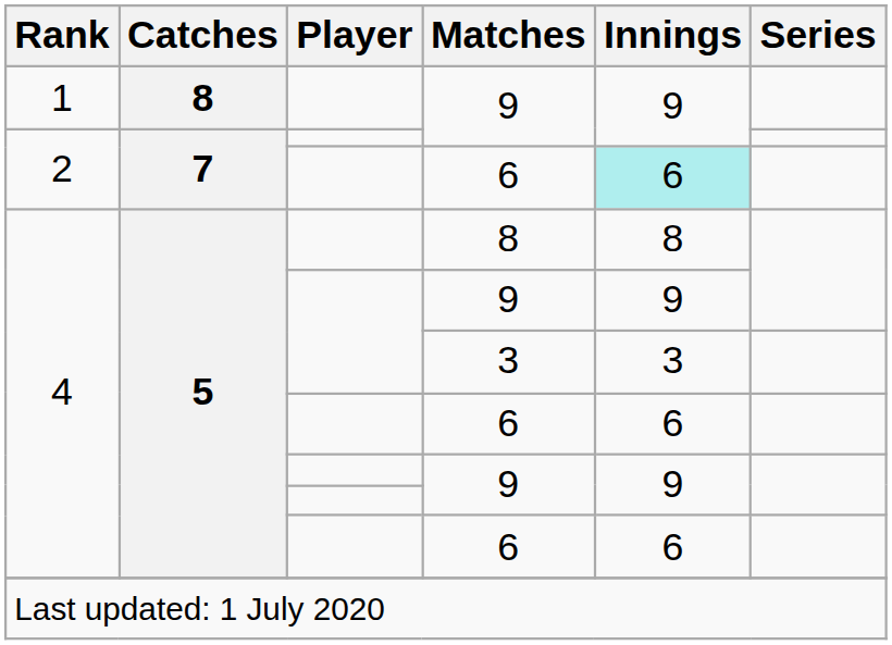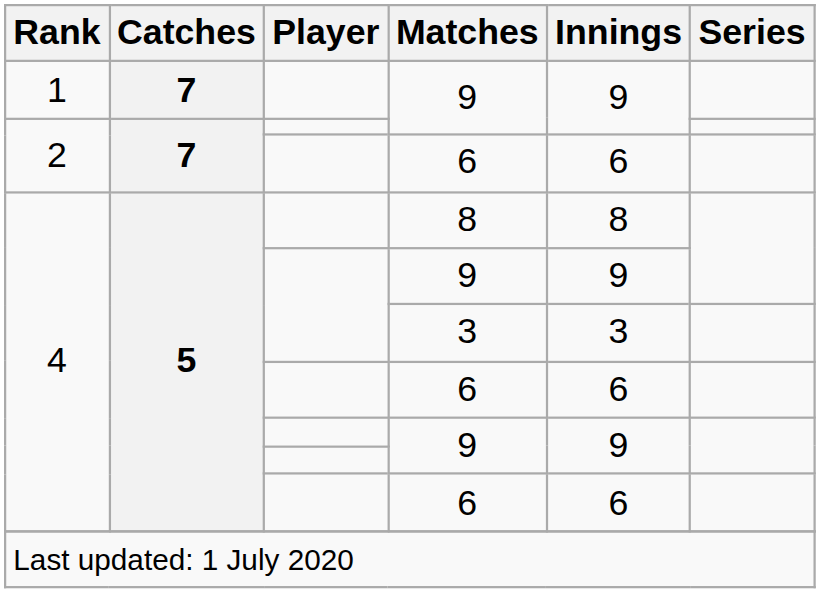1 / 9 | Catches: 8 -> 7
2 / 6 | Innings: paleturquoise background -> no background
